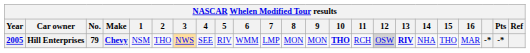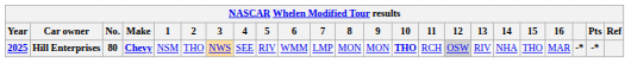Hill Enterprises | Year: 2005 -> 2025
Hill Enterprises | No.: 79 -> 80
Hill Enterprises | 13: bold -> normal
